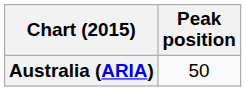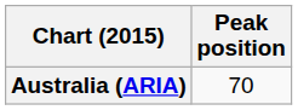Australia (ARIA) | Peak position: 50 -> 70
